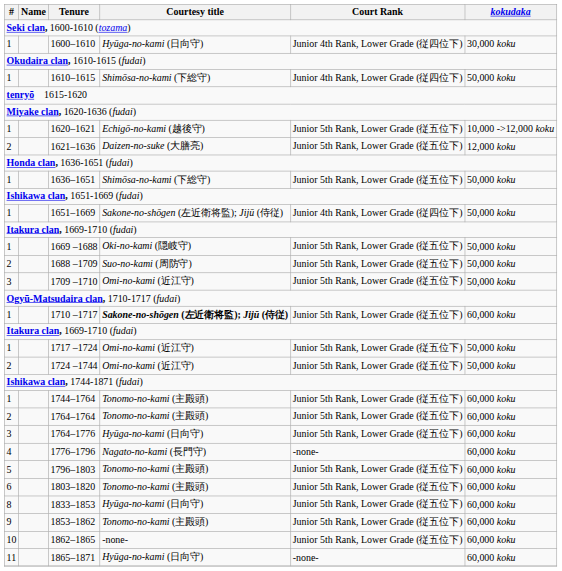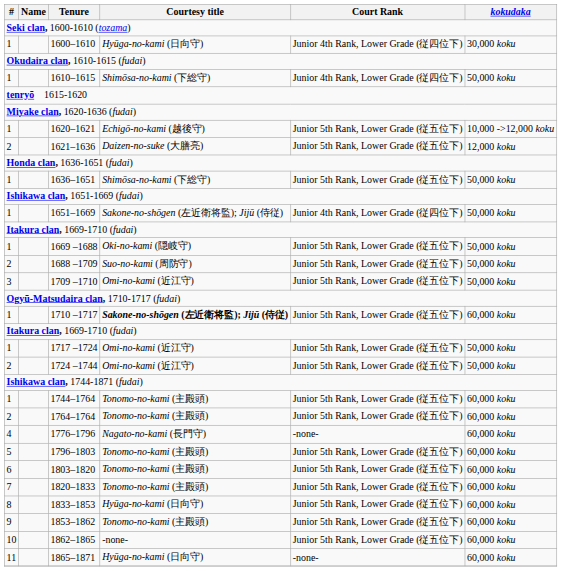- row: 3 | 1764–1776 | Hyūga-no-kami (日向守) | Junior 5th Rank, Lower Grade (従五位下) | 60,000 koku
+ row: 7 | 1820–1833 | Tonomo-no-kami (主殿頭) | Junior 5th Rank, Lower Grade (従五位下) | 60,000 koku
